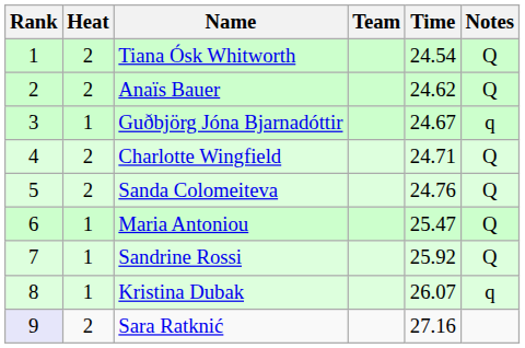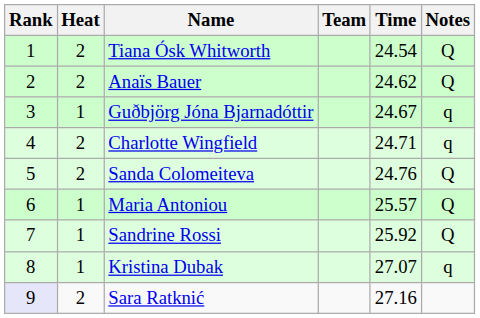Charlotte Wingfield | Notes: Q -> q
Maria Antoniou | Time: 25.47 -> 25.57
Kristina Dubak | Time: 26.07 -> 27.07
